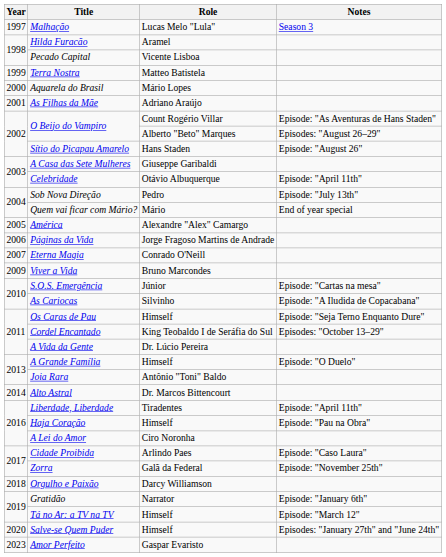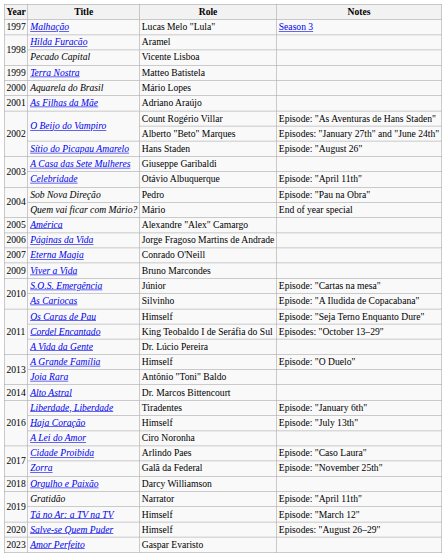O Beijo do Vampiro / Alberto "Beto" Marques | Notes: Episodes: "August 26–29" -> Episodes: "January 27th" and "June 24th"
Sob Nova Direção | Notes: Episode: "July 13th" -> Episode: "Pau na Obra"
Liberdade, Liberdade | Notes: Episode: "April 11th" -> Episode: "January 6th"
Haja Coração | Notes: Episode: "Pau na Obra" -> Episode: "July 13th"
Gratidão | Notes: Episode: "January 6th" -> Episode: "April 11th"
Salve-se Quem Puder | Notes: Episodes: "January 27th" and "June 24th" -> Episodes: "August 26–29"
